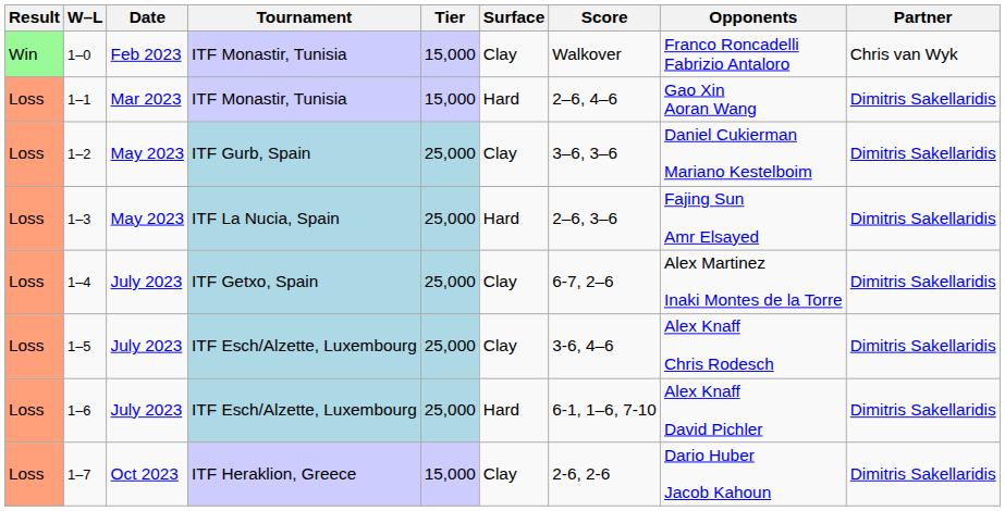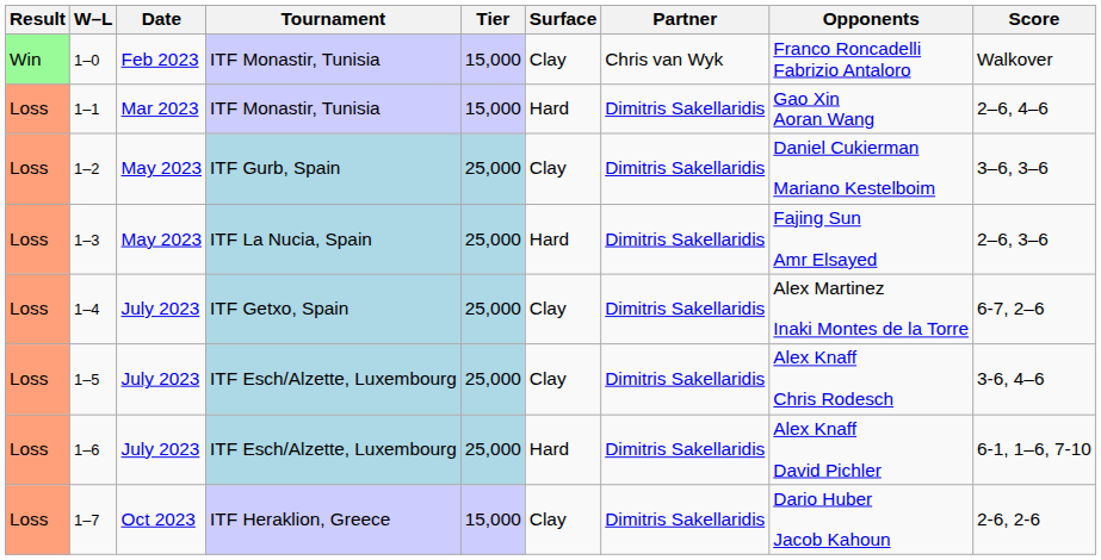columns swapped: Partner <-> Score
